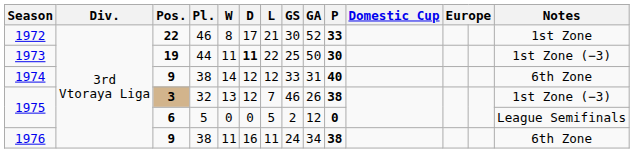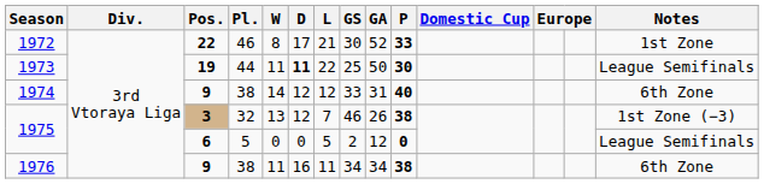1973 | Notes: 1st Zone (−3) -> League Semifinals
1976 | GS: 24 -> 34
